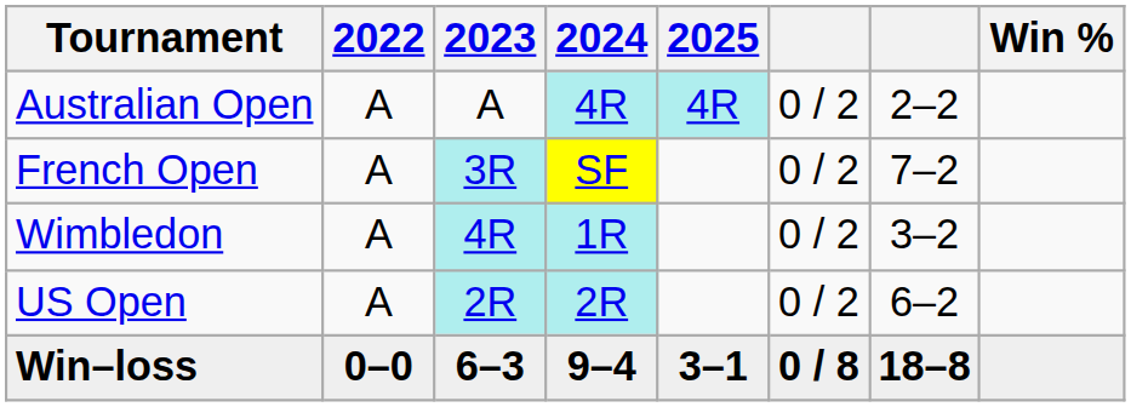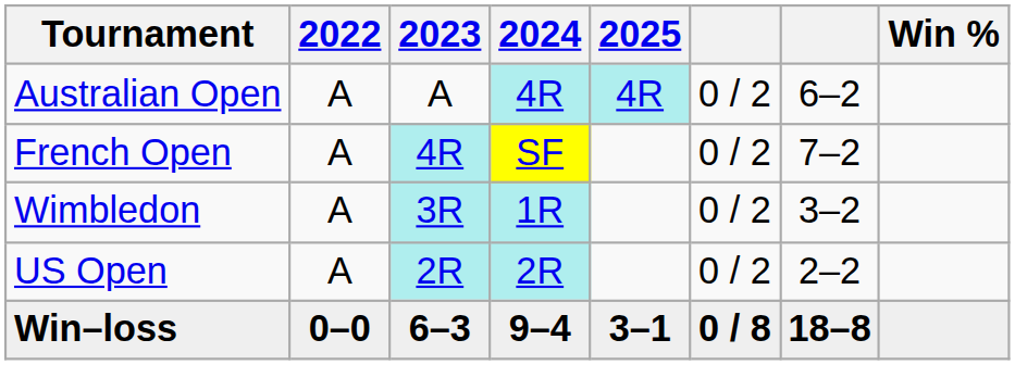Australian Open | column 7: 2–2 -> 6–2
French Open | 2023: 3R -> 4R
Wimbledon | 2023: 4R -> 3R
US Open | column 7: 6–2 -> 2–2
